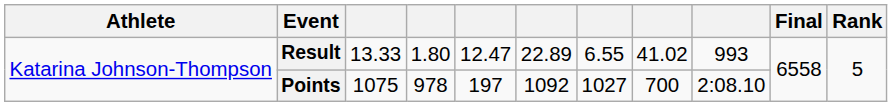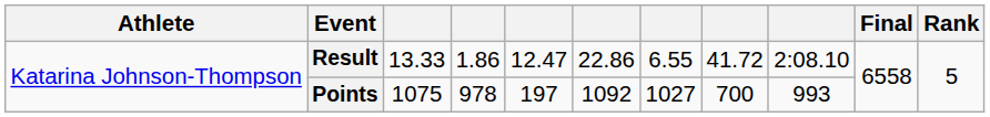Result | column 4: 1.80 -> 1.86
Result | column 6: 22.89 -> 22.86
Result | column 8: 41.02 -> 41.72
Result | column 9: 993 -> 2:08.10
Points | column 9: 2:08.10 -> 993
